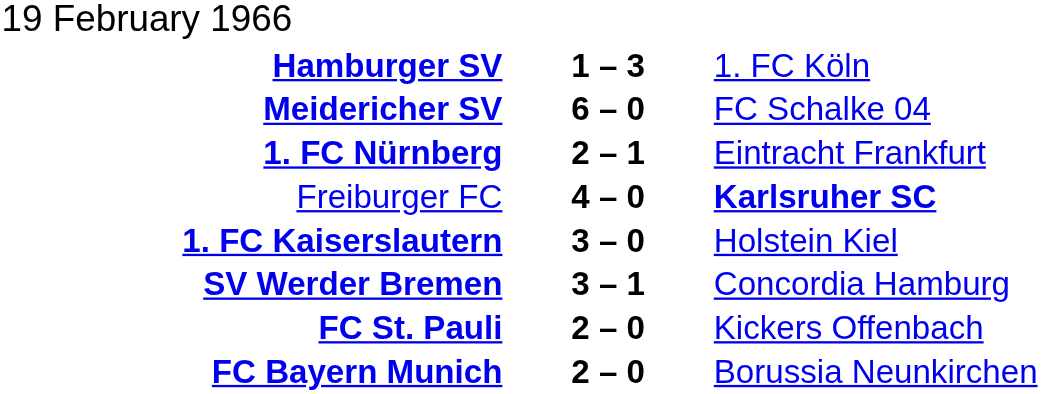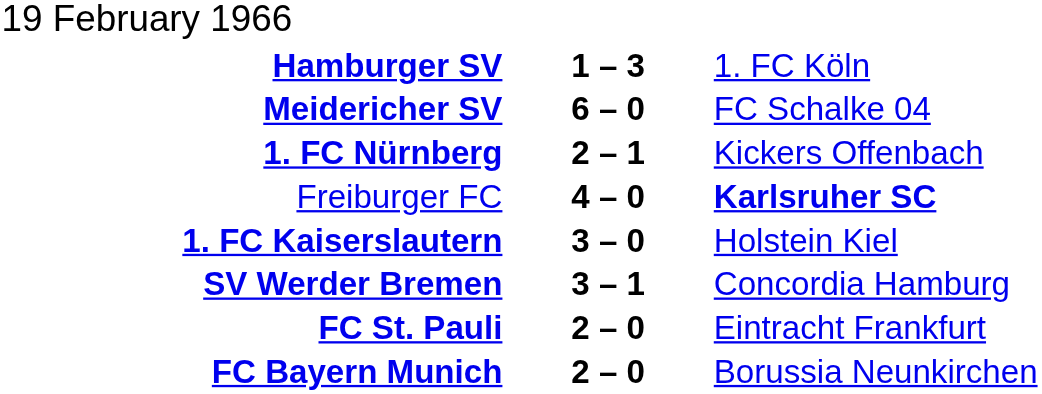1. FC Nürnberg | column 3: Eintracht Frankfurt -> Kickers Offenbach
FC St. Pauli | column 3: Kickers Offenbach -> Eintracht Frankfurt
